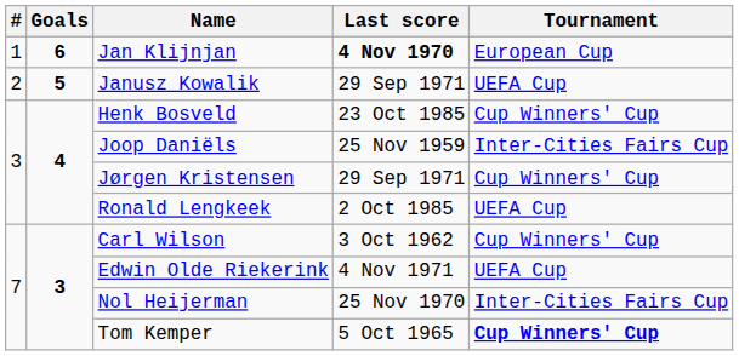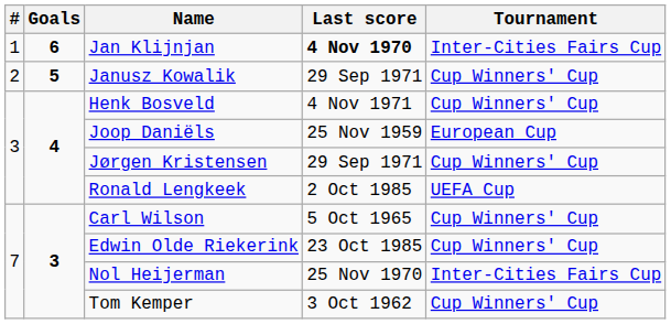Jan Klijnjan | Tournament: European Cup -> Inter-Cities Fairs Cup
Janusz Kowalik | Tournament: UEFA Cup -> Cup Winners' Cup
Henk Bosveld | Last score: 23 Oct 1985 -> 4 Nov 1971
Joop Daniëls | Tournament: Inter-Cities Fairs Cup -> European Cup
Carl Wilson | Last score: 3 Oct 1962 -> 5 Oct 1965
Edwin Olde Riekerink | Last score: 4 Nov 1971 -> 23 Oct 1985
Edwin Olde Riekerink | Tournament: UEFA Cup -> Cup Winners' Cup
Tom Kemper | Last score: 5 Oct 1965 -> 3 Oct 1962
Tom Kemper | Tournament: bold -> normal
